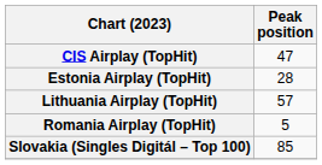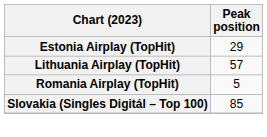- row: CIS Airplay (TopHit) | 47
Estonia Airplay (TopHit) | Peak position: 28 -> 29
